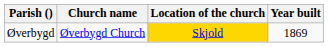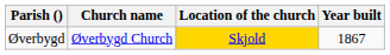Øverbygd | Year built: 1869 -> 1867
